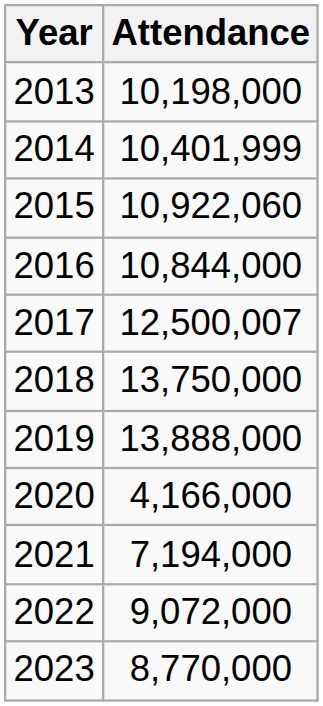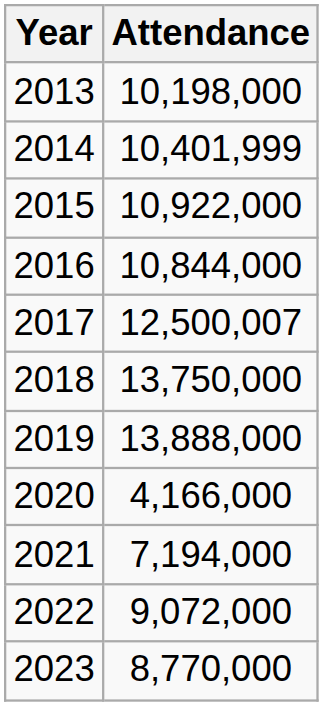2015 | Attendance: 10,922,060 -> 10,922,000
